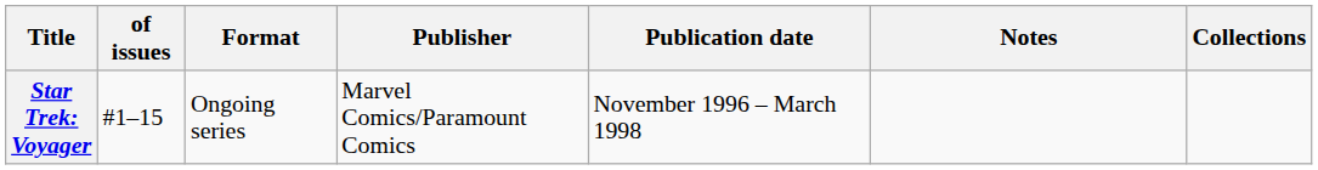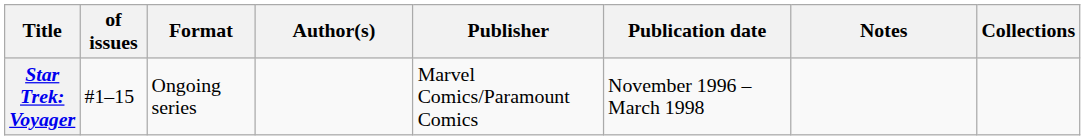+ column: Author(s)
